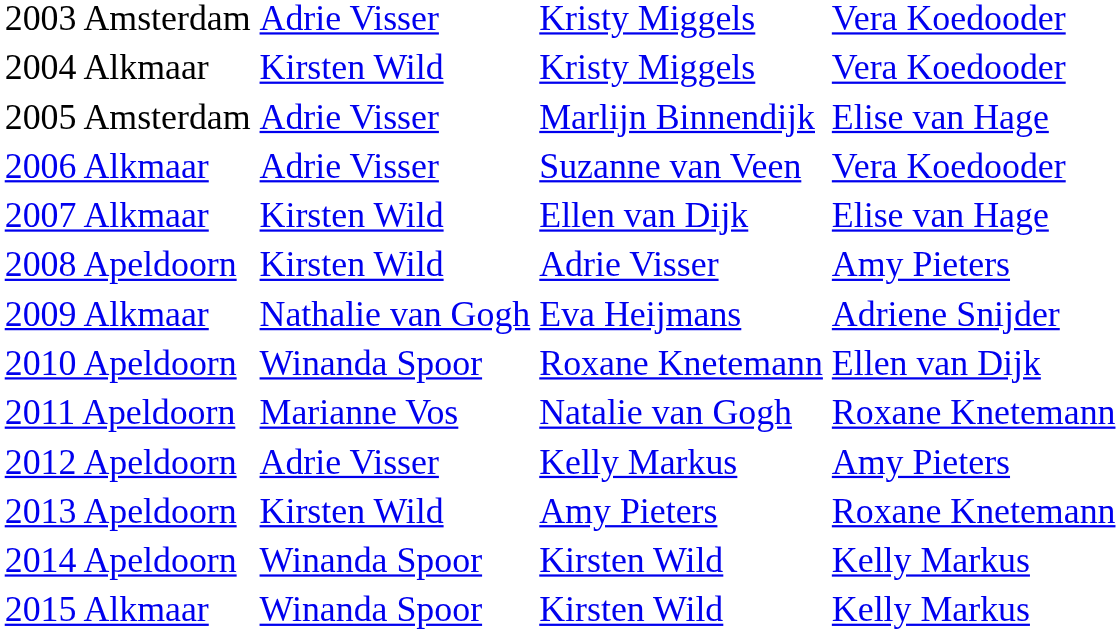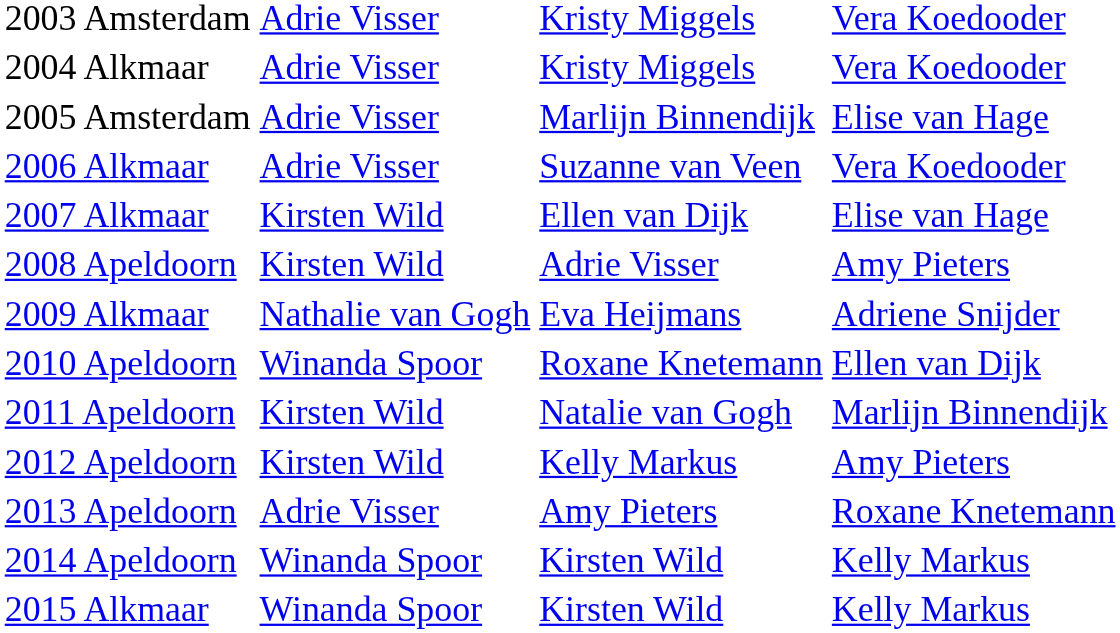2004 Alkmaar | column 2: Kirsten Wild -> Adrie Visser
2011 Apeldoorn | column 2: Marianne Vos -> Kirsten Wild
2011 Apeldoorn | column 4: Roxane Knetemann -> Marlijn Binnendijk
2012 Apeldoorn | column 2: Adrie Visser -> Kirsten Wild
2013 Apeldoorn | column 2: Kirsten Wild -> Adrie Visser
